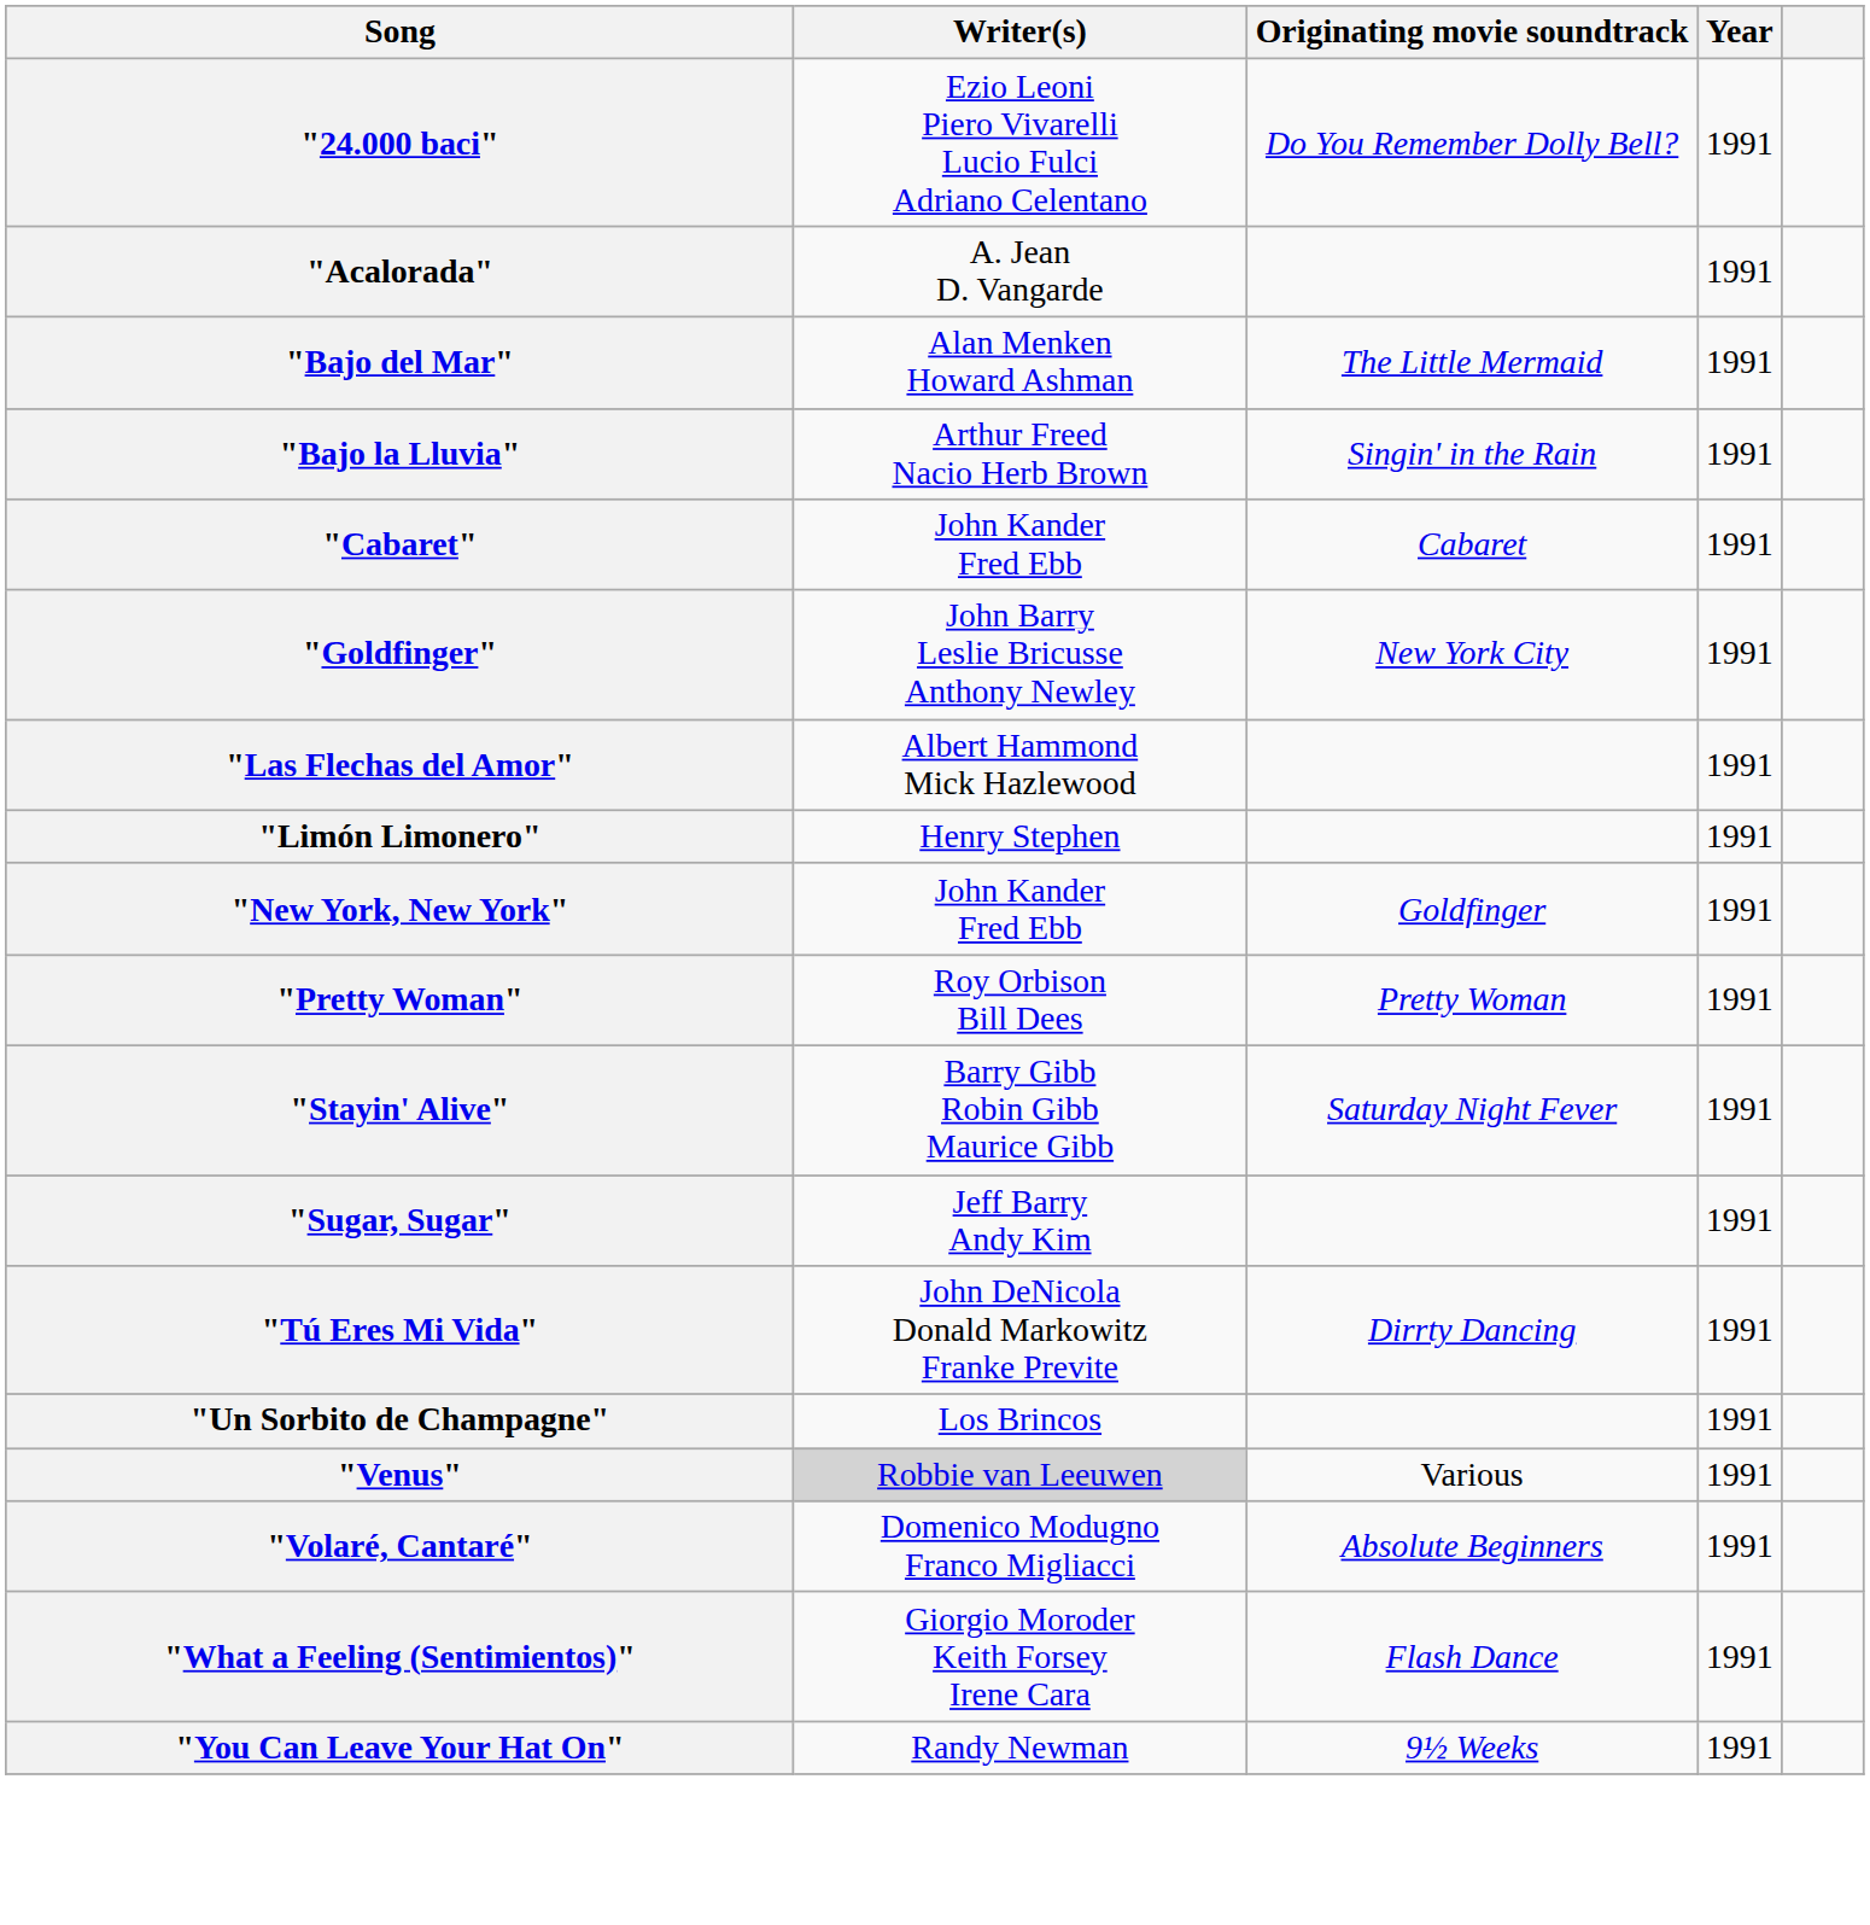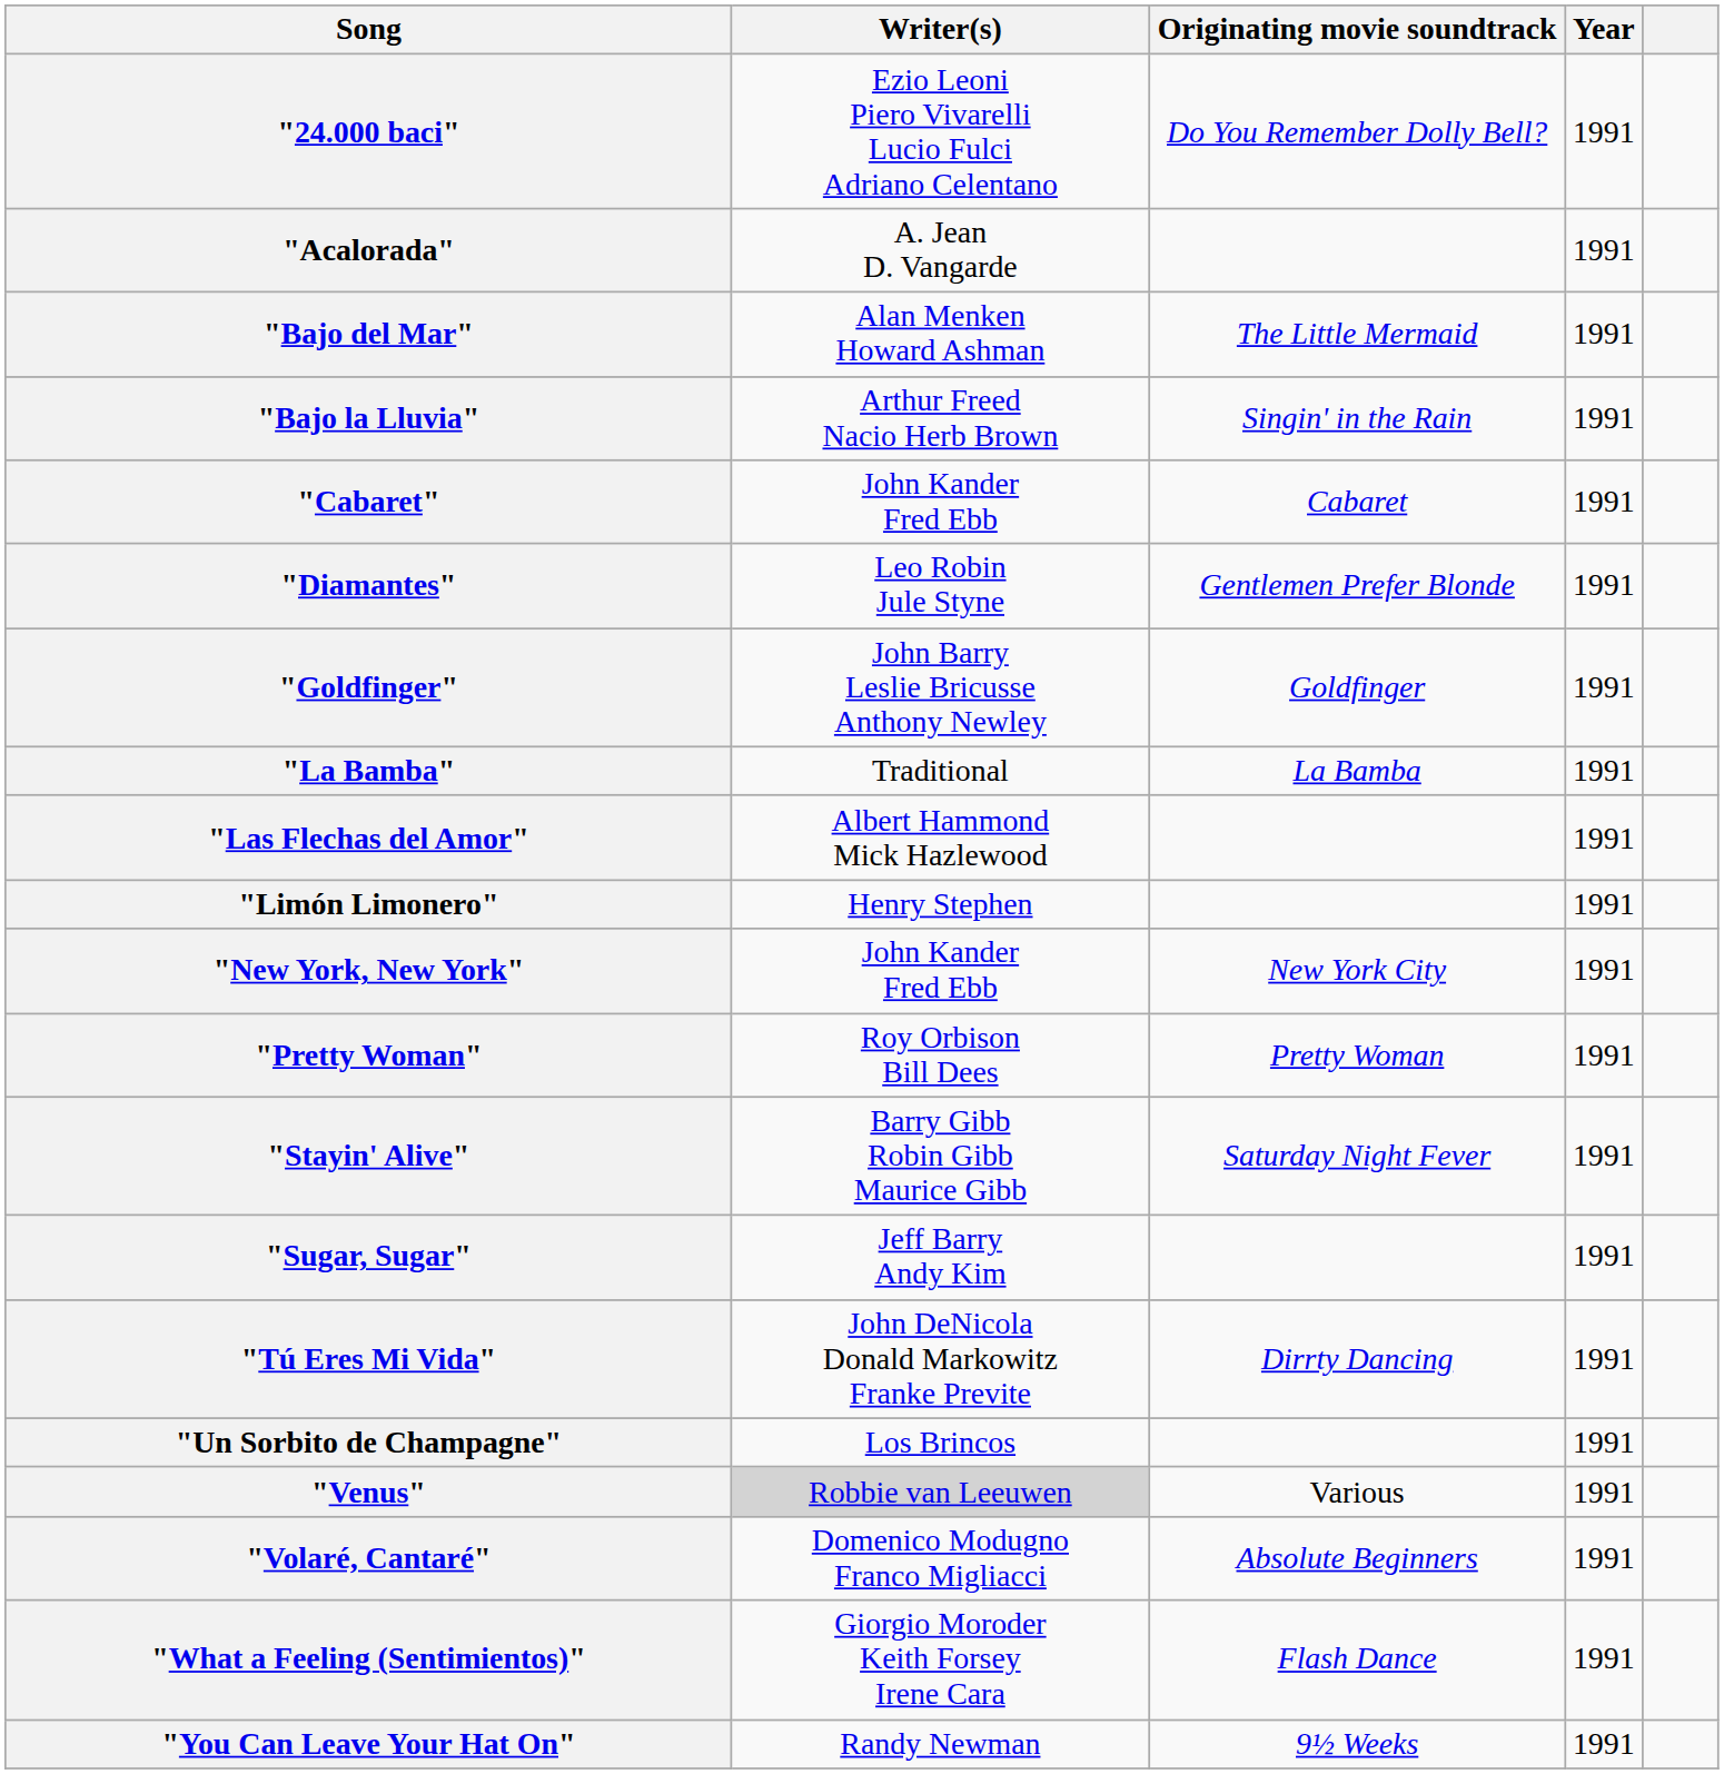+ row: "Diamantes" | Leo Robin Jule Styne | Gentlemen Prefer Blonde | 1991
"Goldfinger" | Originating movie soundtrack: New York City -> Goldfinger
+ row: "La Bamba" | Traditional | La Bamba | 1991
"New York, New York" | Originating movie soundtrack: Goldfinger -> New York City
